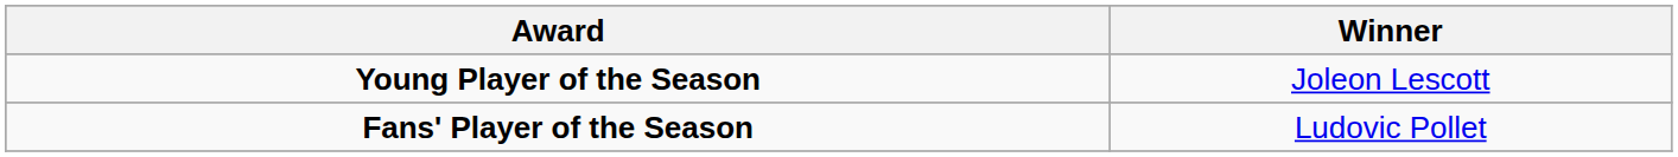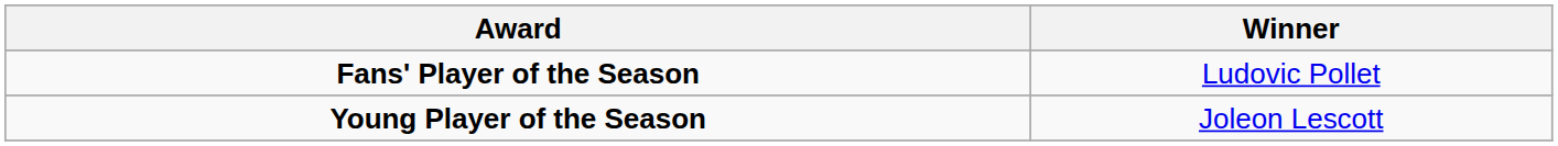rows swapped: Fans' Player of the Season <-> Young Player of the Season
